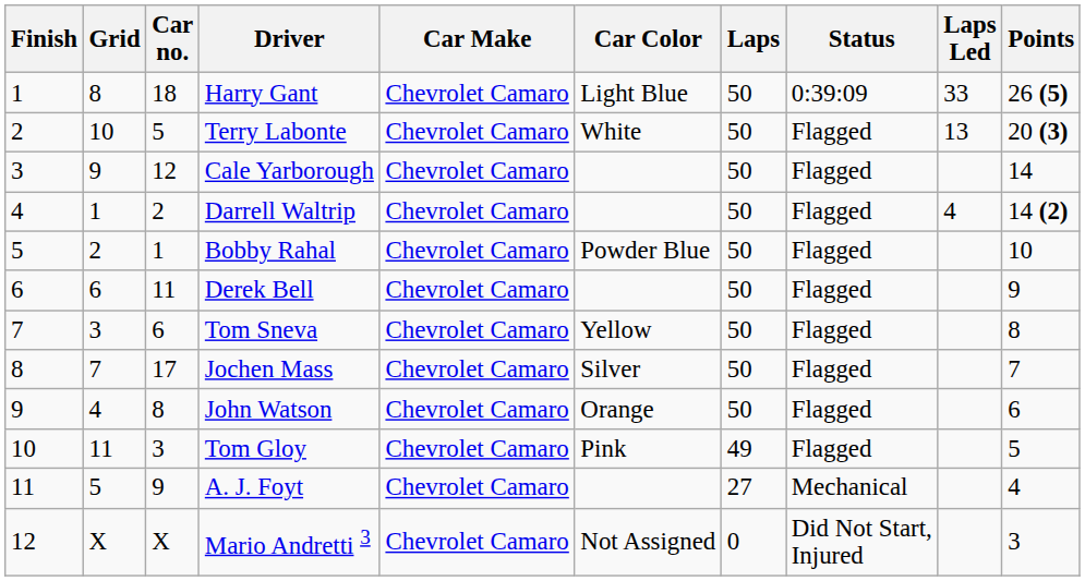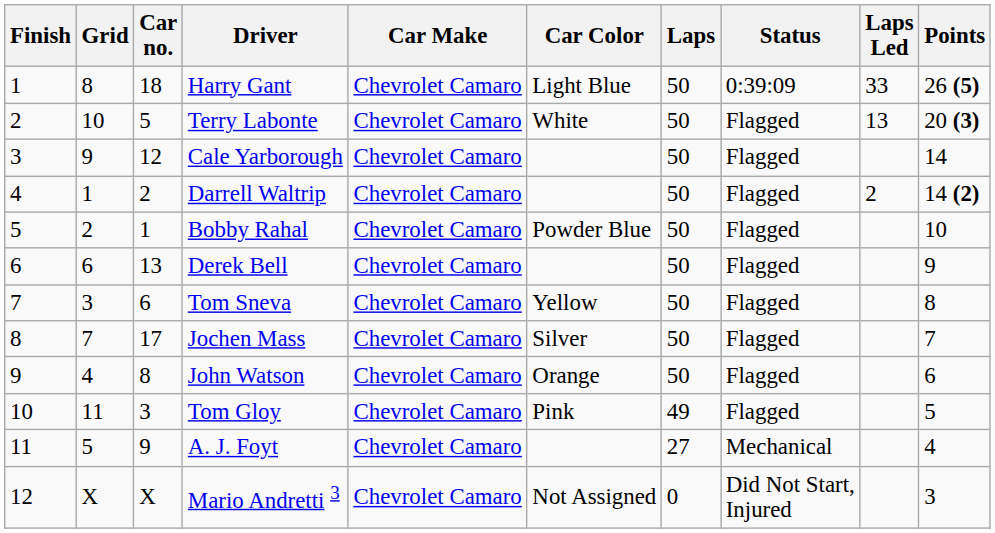Darrell Waltrip | Laps Led: 4 -> 2
Derek Bell | Car no.: 11 -> 13
